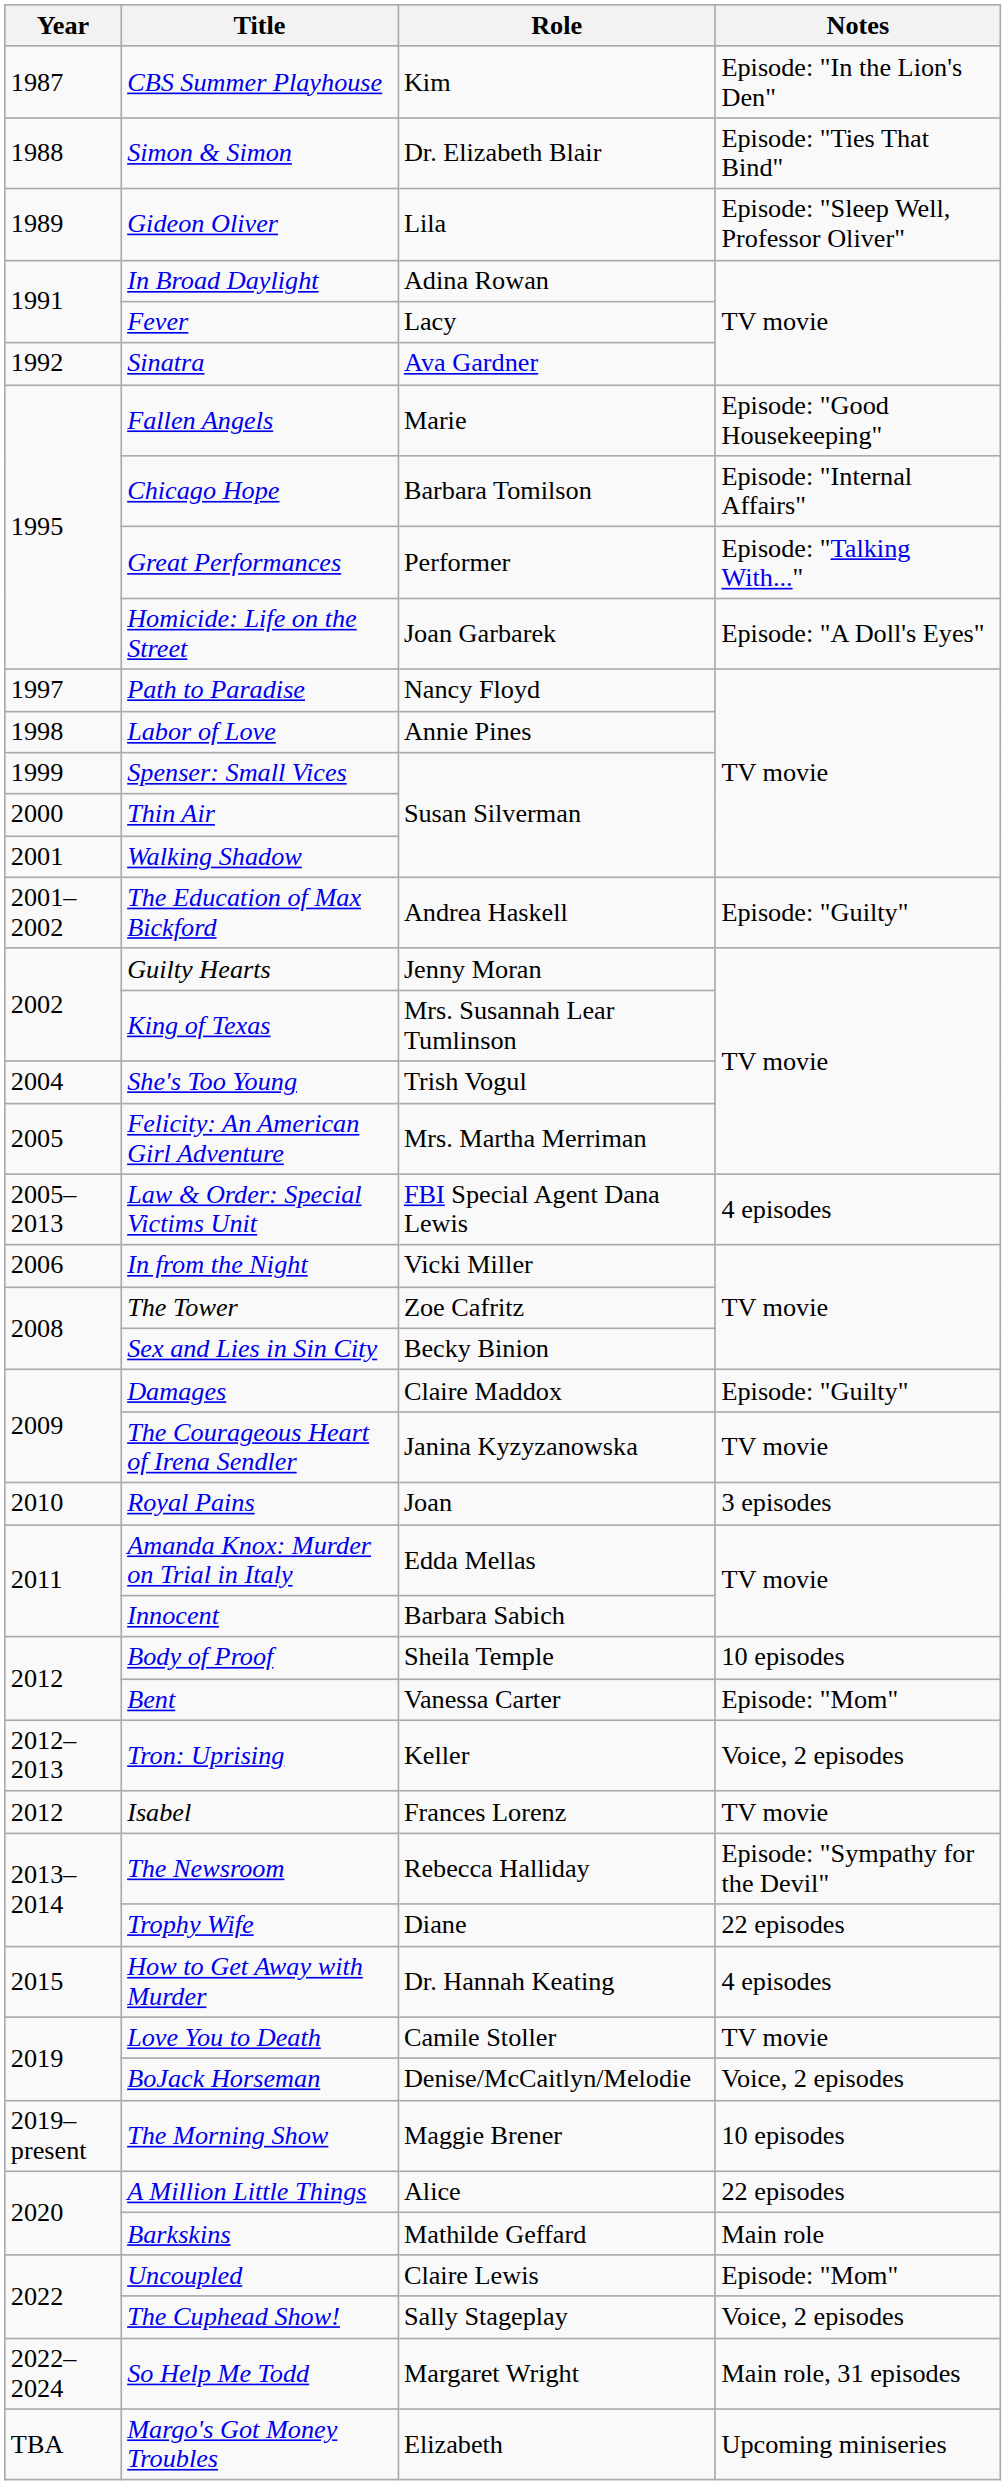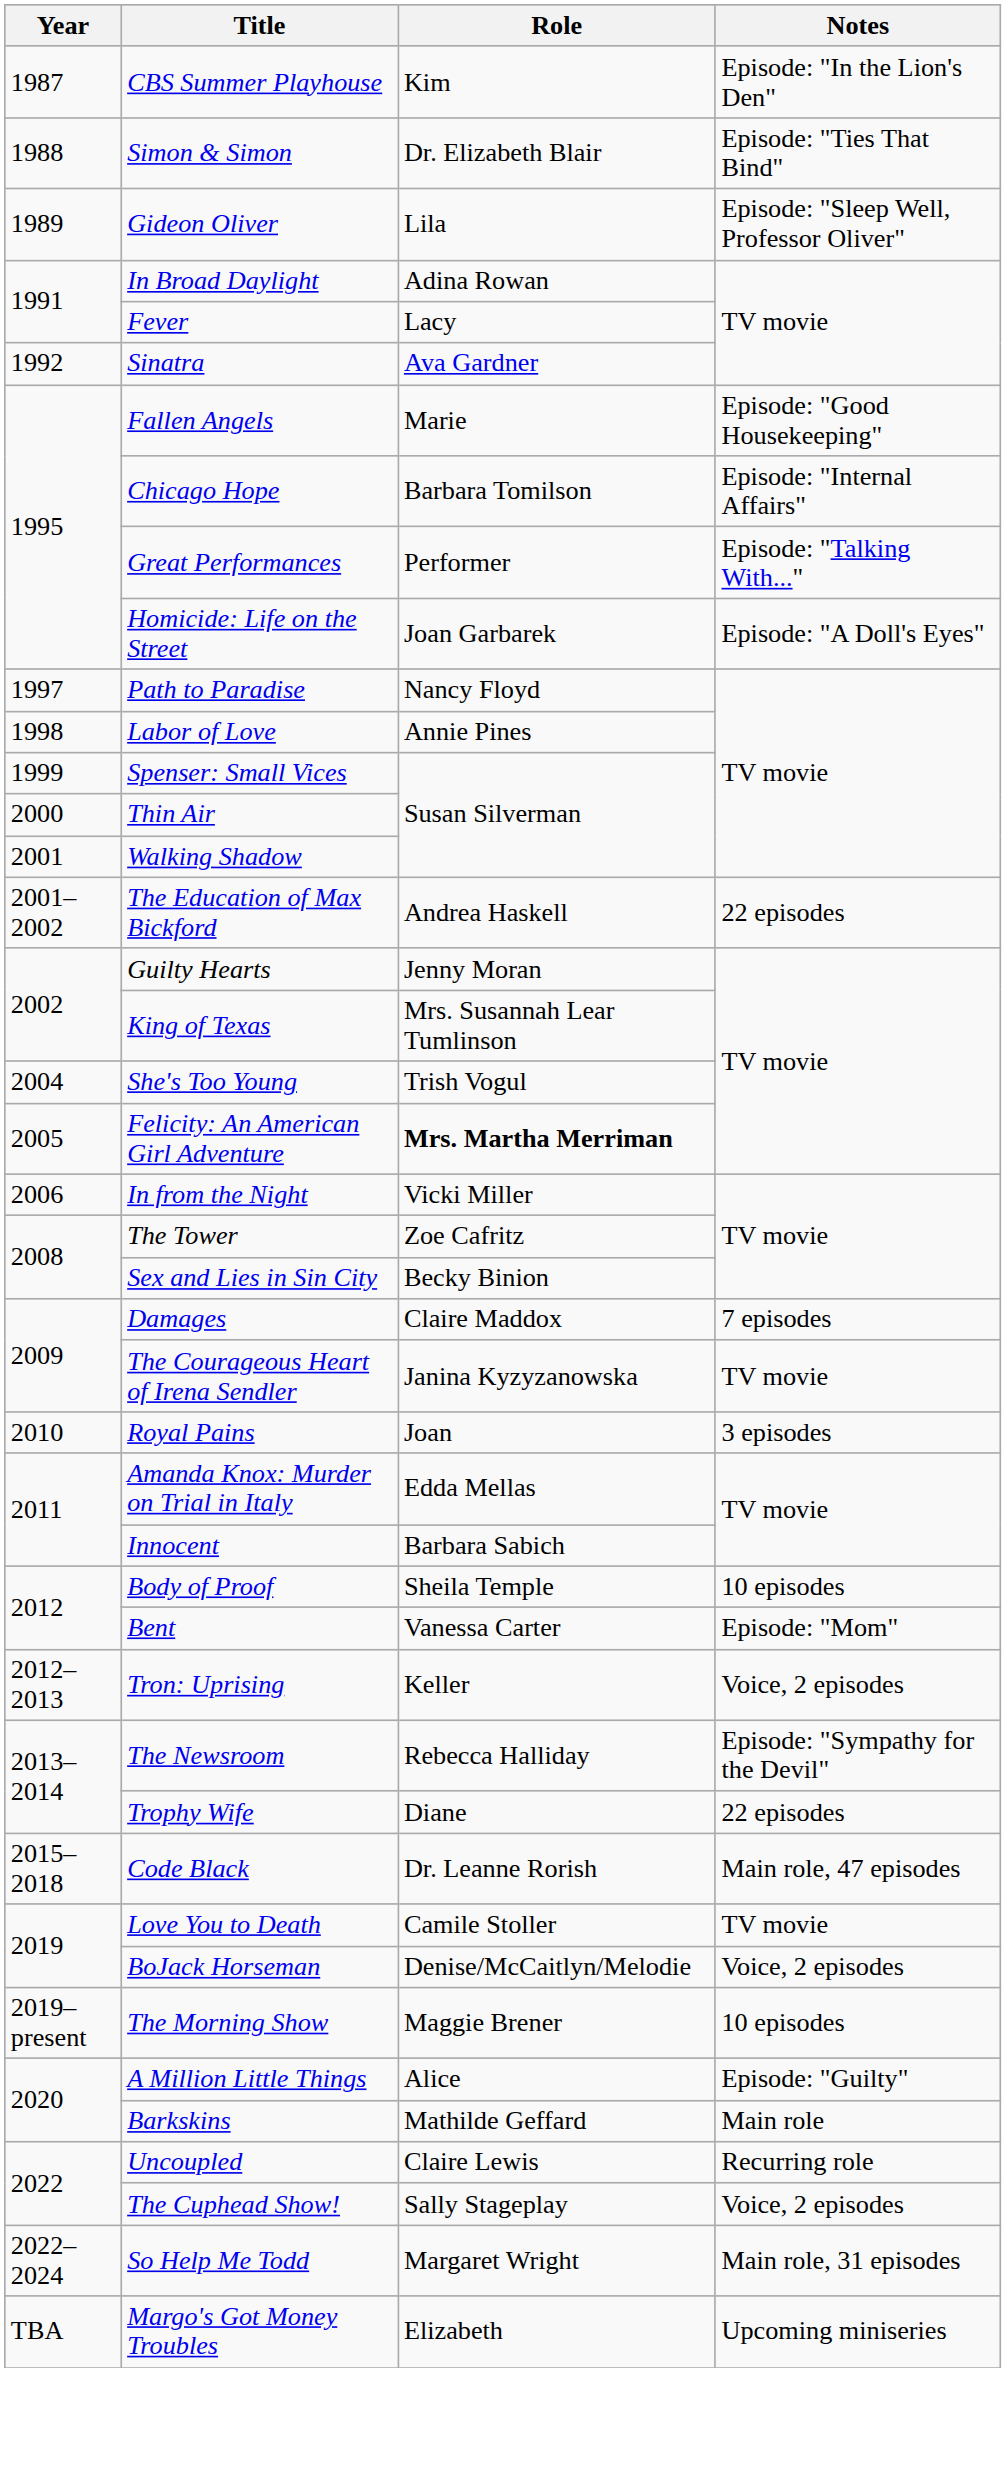The Education of Max Bickford | Notes: Episode: "Guilty" -> 22 episodes
Felicity: An American Girl Adventure | Role: normal -> bold
- row: 2005–2013 | Law & Order: Special Victims Unit | FBI Special Agent Dana Lewis | 4 episodes
Damages | Notes: Episode: "Guilty" -> 7 episodes
- row: 2012 | Isabel | Frances Lorenz | TV movie
- row: 2015 | How to Get Away with Murder | Dr. Hannah Keating | 4 episodes
+ row: 2015–2018 | Code Black | Dr. Leanne Rorish | Main role, 47 episodes
A Million Little Things | Notes: 22 episodes -> Episode: "Guilty"
Uncoupled | Notes: Episode: "Mom" -> Recurring role
